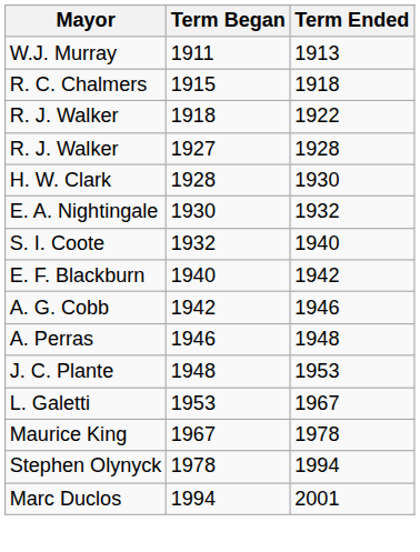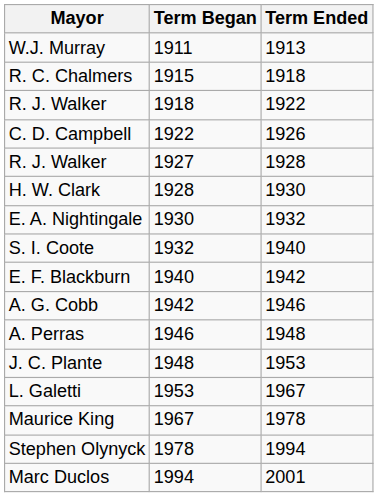+ row: C. D. Campbell | 1922 | 1926
